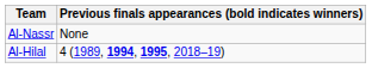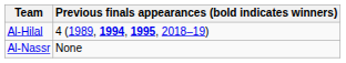rows swapped: Al-Hilal <-> Al-Nassr
